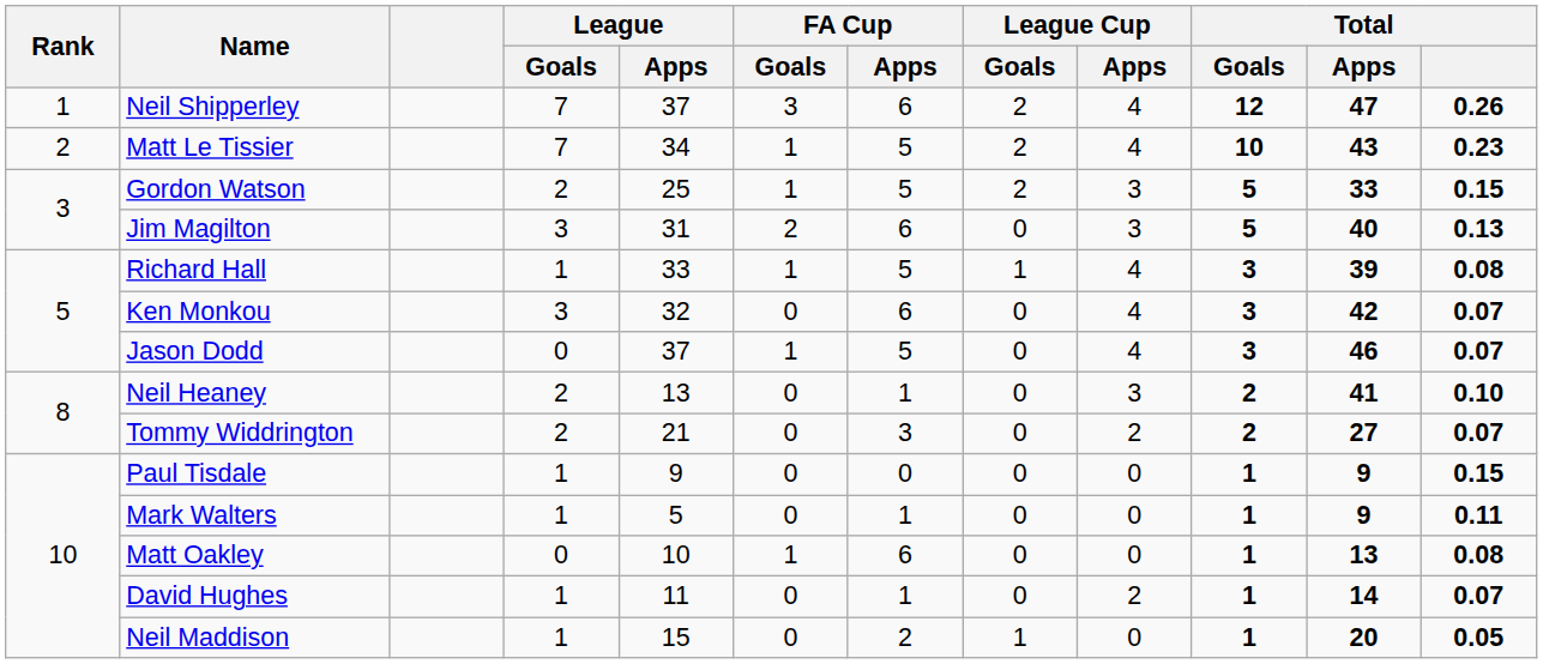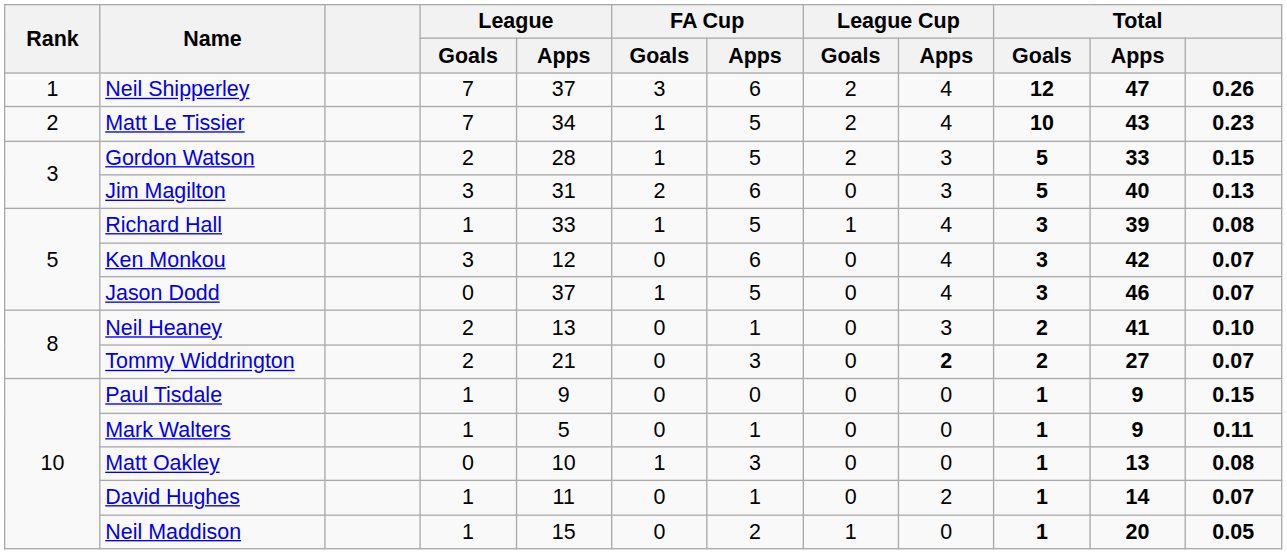Gordon Watson | League / Apps: 25 -> 28
Ken Monkou | League / Apps: 32 -> 12
Tommy Widdrington | League Cup / Apps: normal -> bold
Matt Oakley | FA Cup / Apps: 6 -> 3
